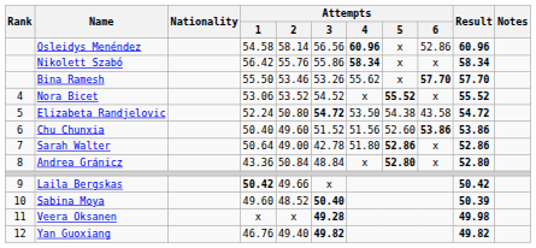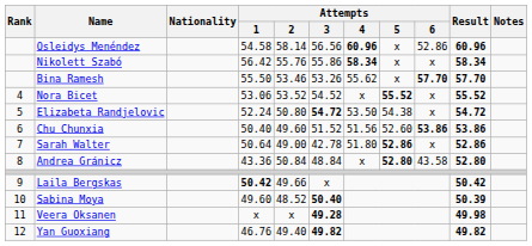Elizabeta Randjelovic | Attempts / 6: 43.58 -> x
Andrea Gránicz | Attempts / 6: x -> 43.58
